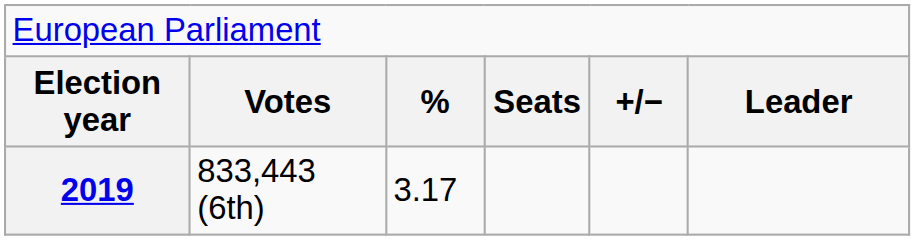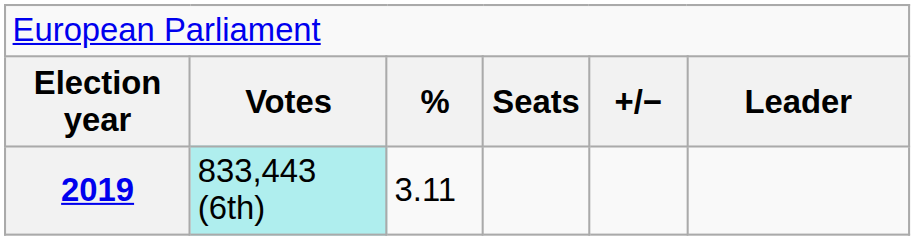2019 | column 2: no background -> paleturquoise background
2019 | column 3: 3.17 -> 3.11
